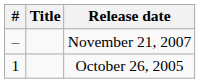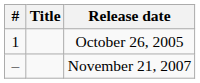rows swapped: October 26, 2005 <-> November 21, 2007
